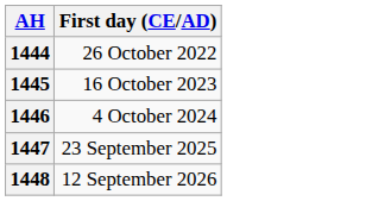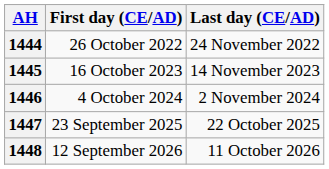+ column: Last day (CE/AD) | 24 November 2022 | 14 November 2023 | 2 November 2024 | 22 October 2025 | 11 October 2026
